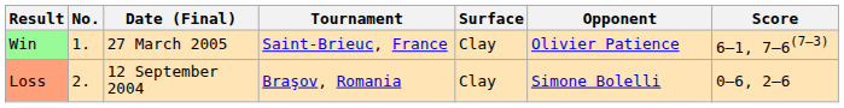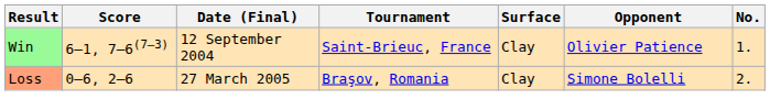columns swapped: No. <-> Score
Win | Date (Final): 27 March 2005 -> 12 September 2004
Loss | Date (Final): 12 September 2004 -> 27 March 2005
